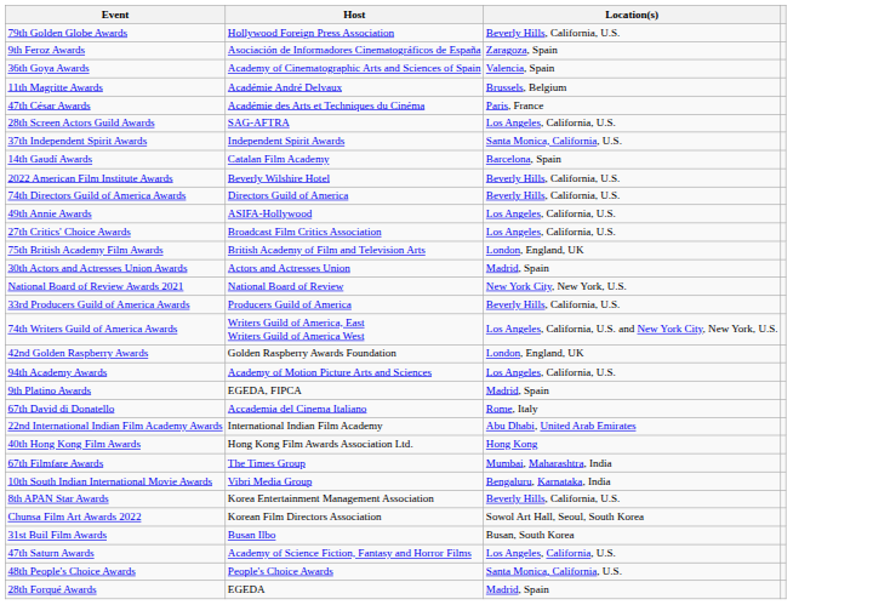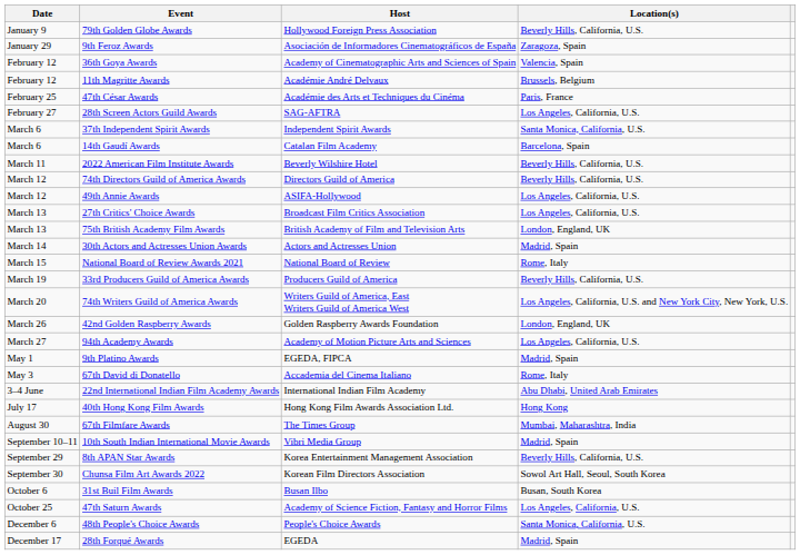+ column: Date | January 9 | January 29 | February 12 | February 12 | February 25 | February 27 | March 6 | March 6 | March 11 | March 12 | March 12 | March 13 | March 13 | March 14 | March 15 | March 19 | March 20 | March 26 | March 27 | May 1 | May 3 | 3–4 June | July 17 | August 30 | September 10–11 | September 29 | September 30 | October 6 | October 25 | December 6 | December 17
National Board of Review Awards 2021 | Location(s): New York City, New York, U.S. -> Rome, Italy
10th South Indian International Movie Awards | Location(s): Bengaluru, Karnataka, India -> Madrid, Spain
